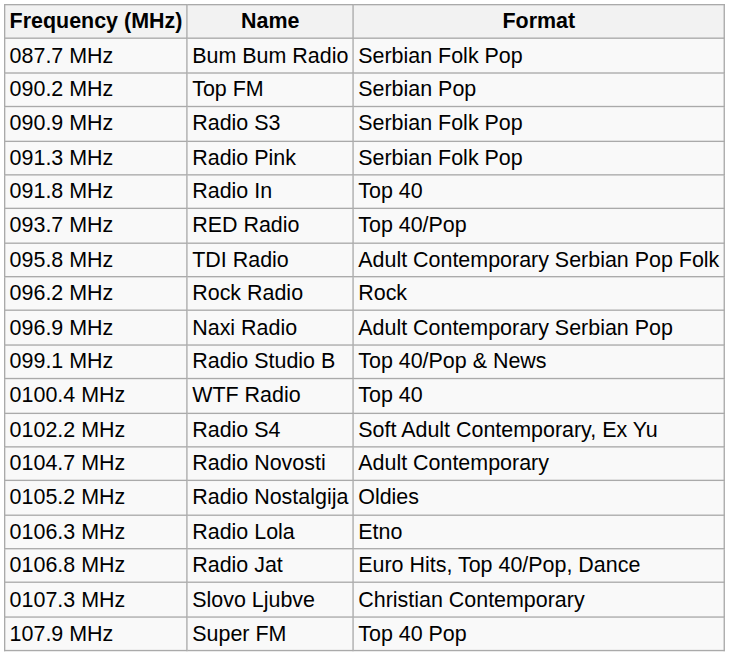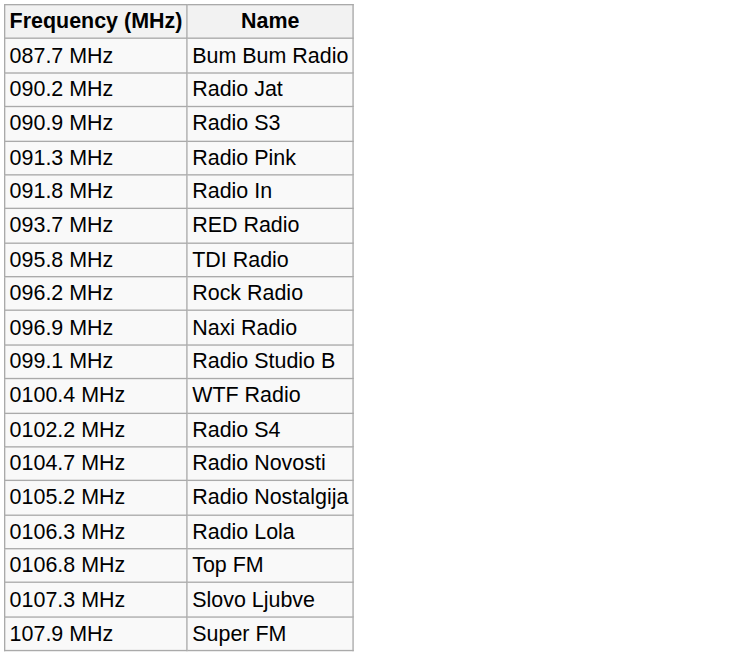- column: Format | Serbian Folk Pop | Serbian Pop | Serbian Folk Pop | Serbian Folk Pop | Top 40 | Top 40/Pop | Adult Contemporary Serbian Pop Folk | Rock | Adult Contemporary Serbian Pop | Top 40/Pop & News | Top 40 | Soft Adult Contemporary, Ex Yu | Adult Contemporary | Oldies | Etno | Euro Hits, Top 40/Pop, Dance | Christian Contemporary | Top 40 Pop
090.2 MHz | Name: Top FM -> Radio Jat
0106.8 MHz | Name: Radio Jat -> Top FM
